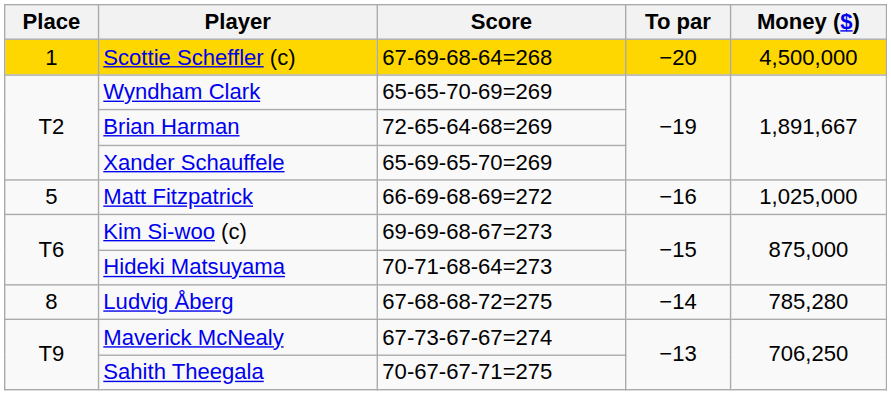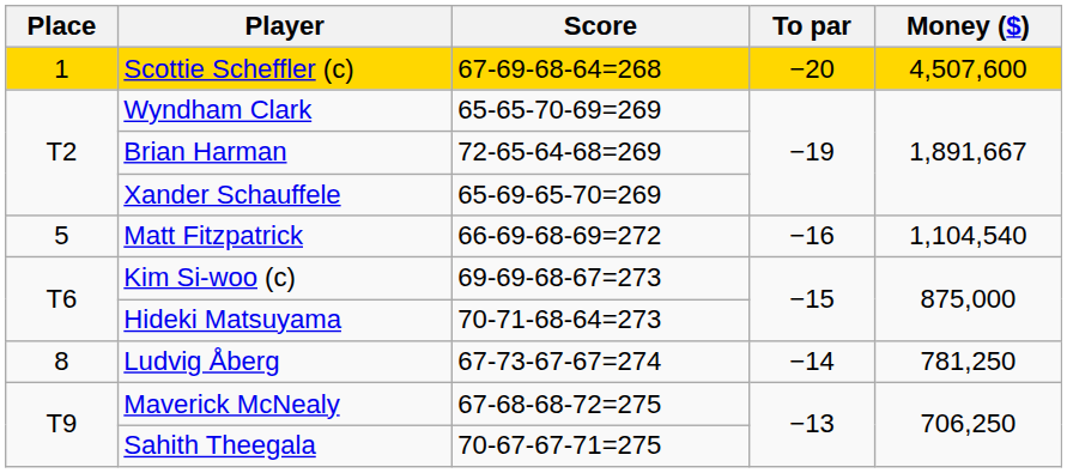Scottie Scheffler (c) | Money ($): 4,500,000 -> 4,507,600
Matt Fitzpatrick | Money ($): 1,025,000 -> 1,104,540
Ludvig Åberg | Score: 67-68-68-72=275 -> 67-73-67-67=274
Ludvig Åberg | Money ($): 785,280 -> 781,250
Maverick McNealy | Score: 67-73-67-67=274 -> 67-68-68-72=275
